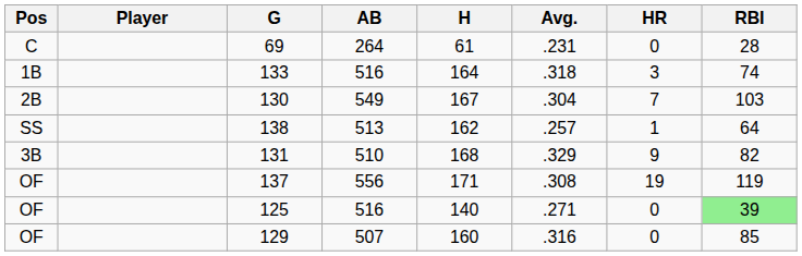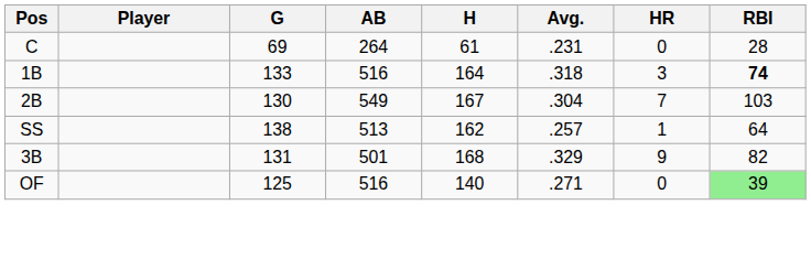133 | RBI: normal -> bold
131 | AB: 510 -> 501
- row: OF | 137 | 556 | 171 | .308 | 19 | 119
- row: OF | 129 | 507 | 160 | .316 | 0 | 85
